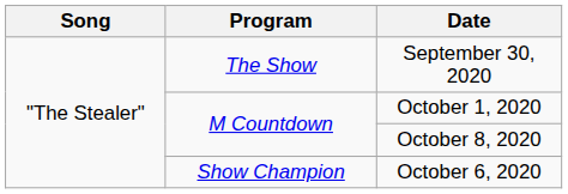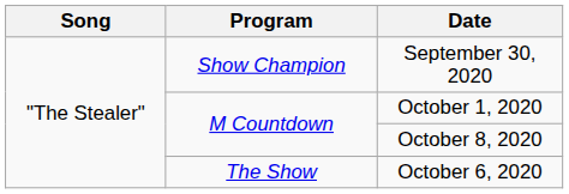September 30, 2020 | Program: The Show -> Show Champion
October 6, 2020 | Program: Show Champion -> The Show
